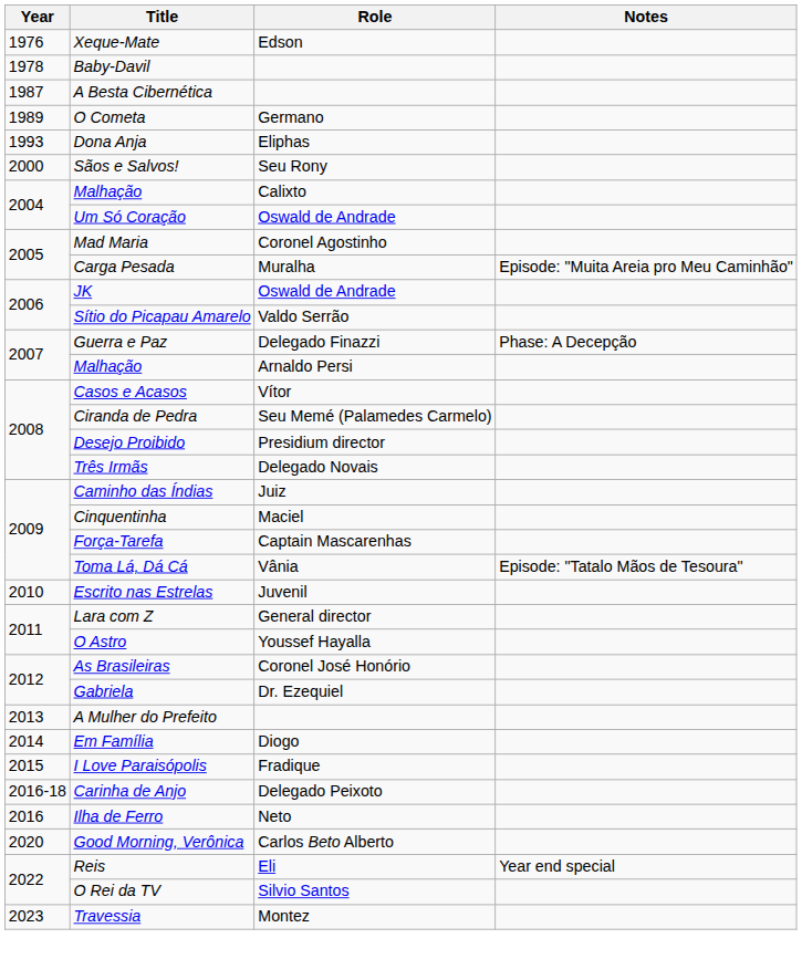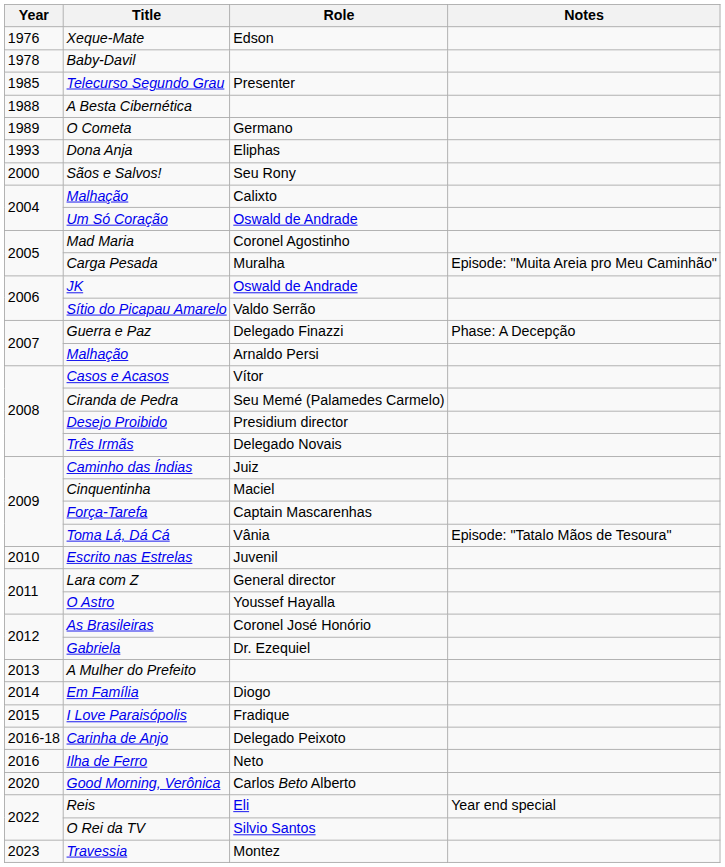+ row: 1985 | Telecurso Segundo Grau | Presenter
A Besta Cibernética | Year: 1987 -> 1988
